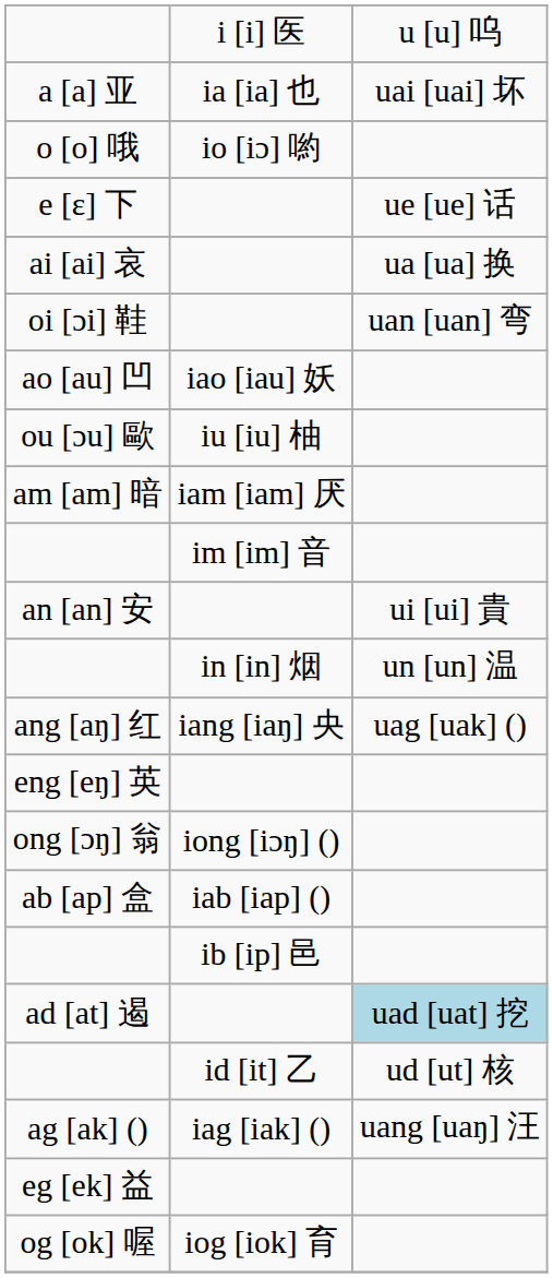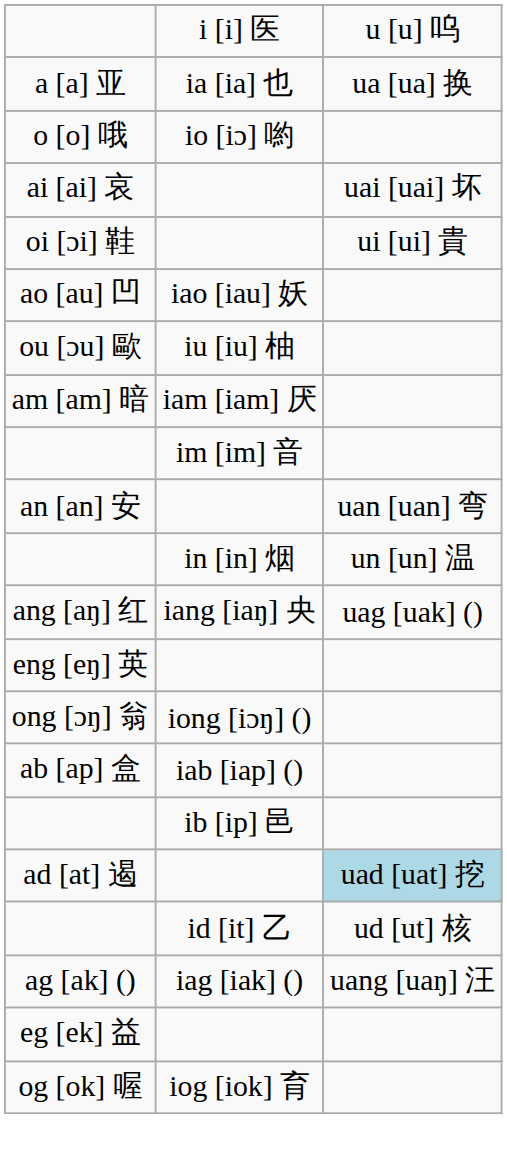a [a] 亚 | column 3: uai [uai] 坏 -> ua [ua] 换
- row: e [ɛ] 下 | ue [ue] 话
ai [ai] 哀 | column 3: ua [ua] 换 -> uai [uai] 坏
oi [ɔi] 鞋 | column 3: uan [uan] 弯 -> ui [ui] 貴
an [an] 安 | column 3: ui [ui] 貴 -> uan [uan] 弯
